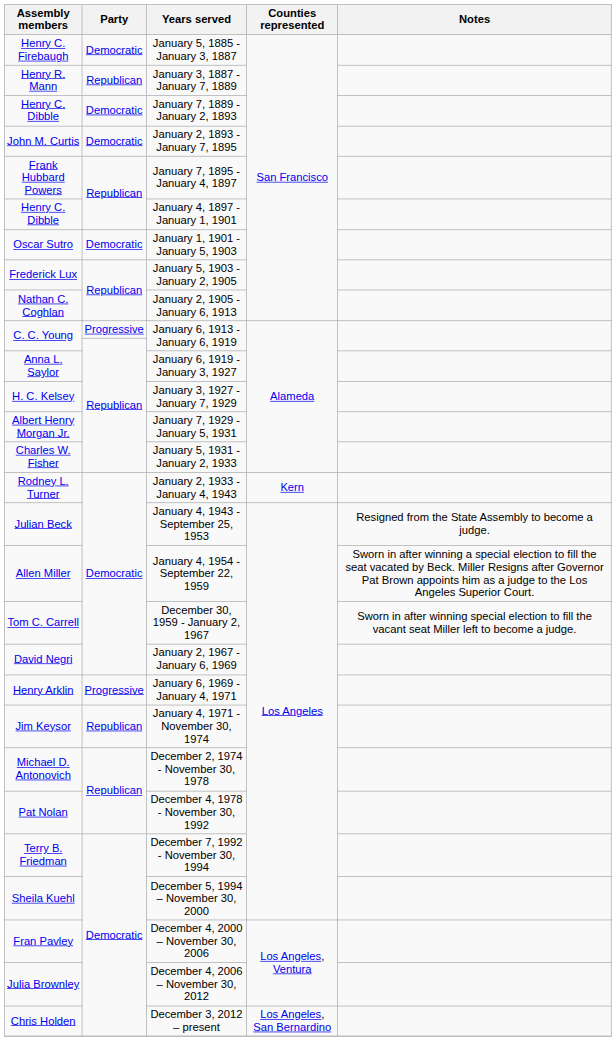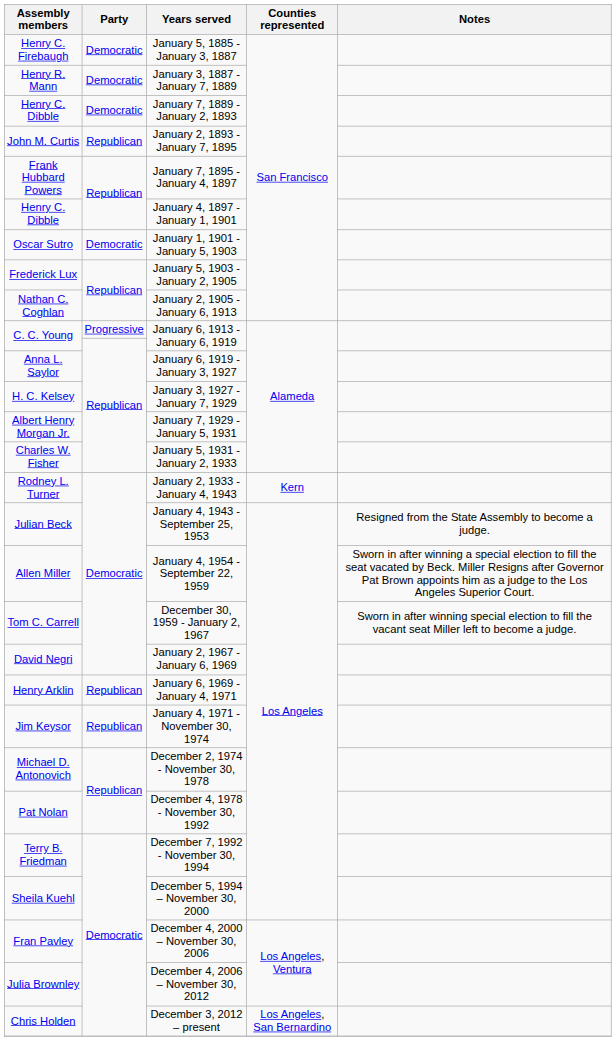January 3, 1887 - January 7, 1889 | Party: Republican -> Democratic
January 2, 1893 - January 7, 1895 | Party: Democratic -> Republican
January 6, 1969 - January 4, 1971 | Party: Progressive -> Republican
